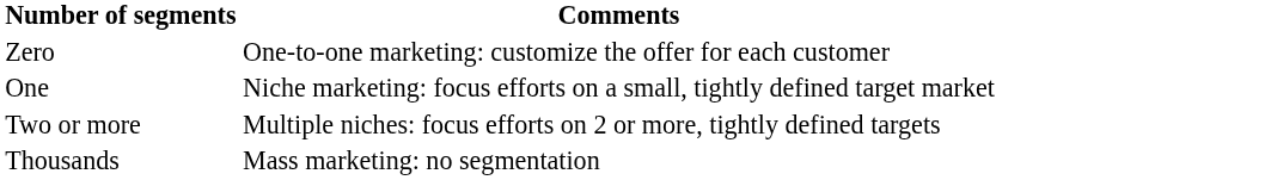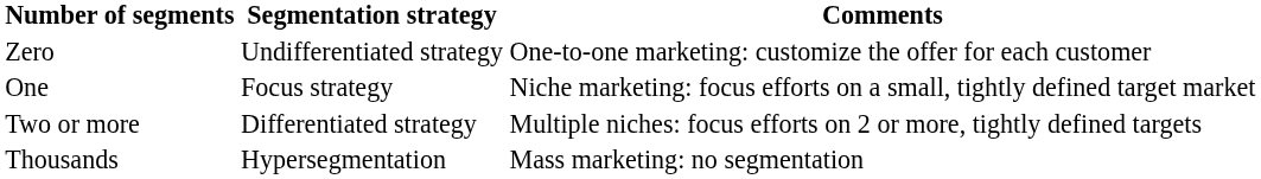+ column: Segmentation strategy | Undifferentiated strategy | Focus strategy | Differentiated strategy | Hypersegmentation
